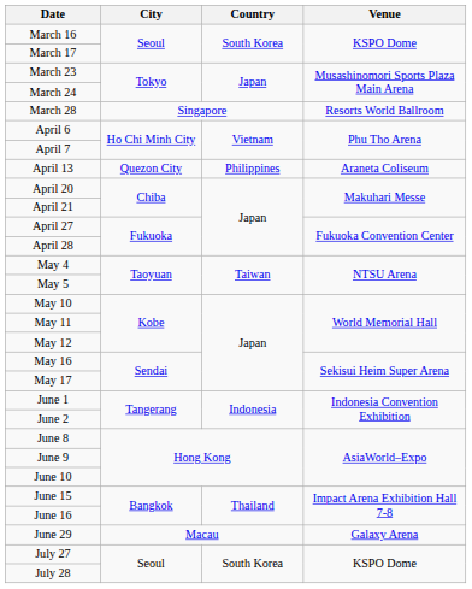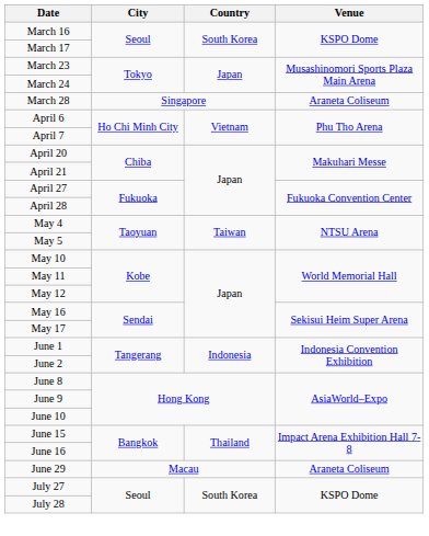March 28 | Venue: Resorts World Ballroom -> Araneta Coliseum
- row: April 13 | Quezon City | Philippines | Araneta Coliseum
June 29 | Venue: Galaxy Arena -> Araneta Coliseum
